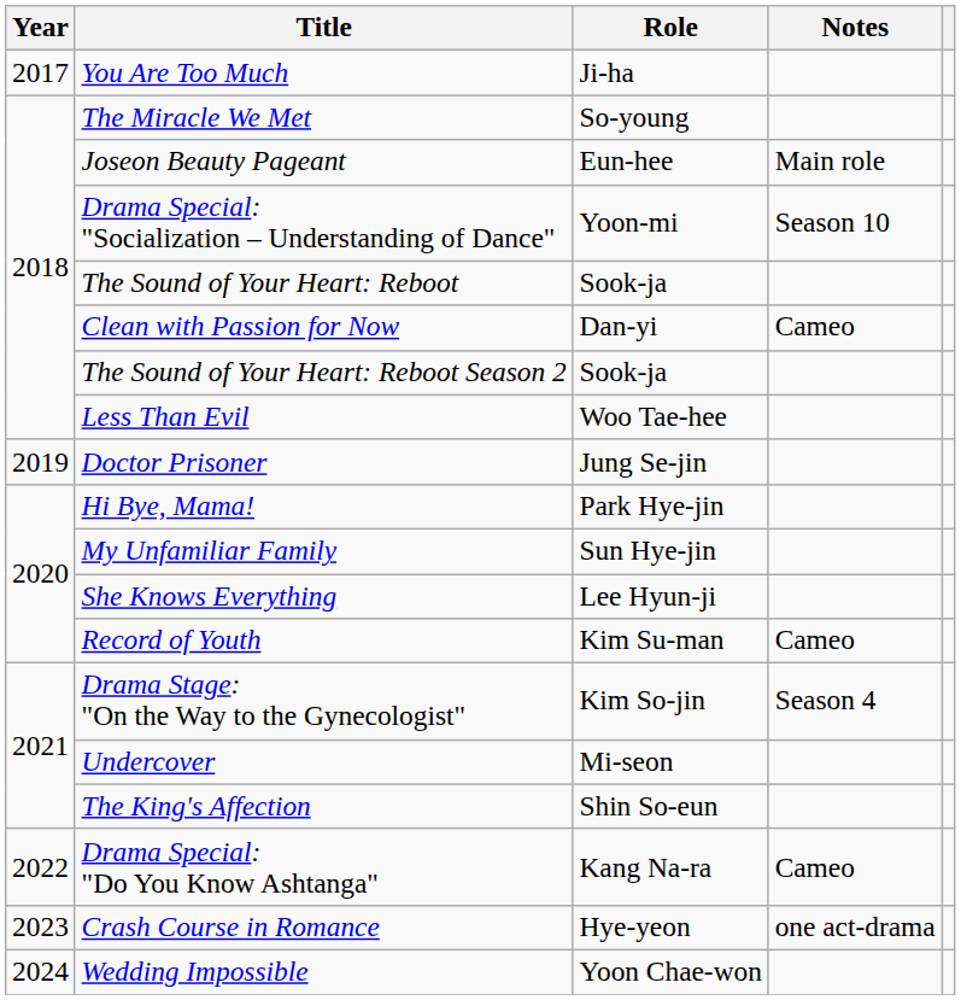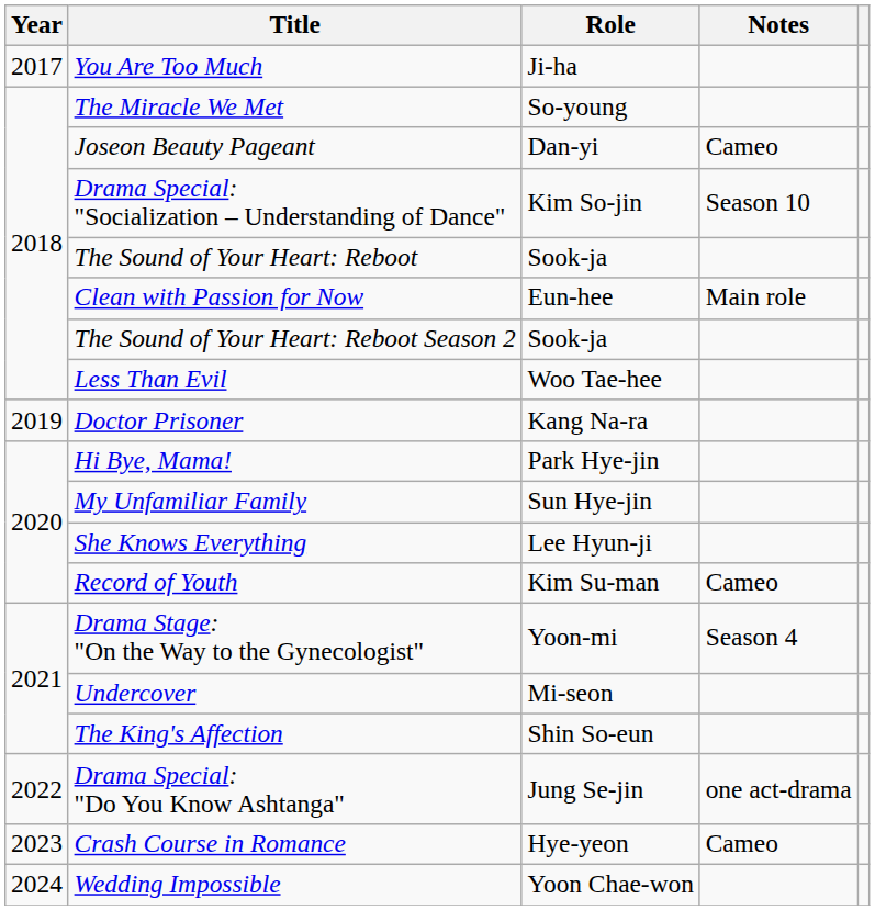Joseon Beauty Pageant | Role: Eun-hee -> Dan-yi
Joseon Beauty Pageant | Notes: Main role -> Cameo
Drama Special: "Socialization – Understanding of Dance" | Role: Yoon-mi -> Kim So-jin
Clean with Passion for Now | Role: Dan-yi -> Eun-hee
Clean with Passion for Now | Notes: Cameo -> Main role
Doctor Prisoner | Role: Jung Se-jin -> Kang Na-ra
Drama Stage: "On the Way to the Gynecologist" | Role: Kim So-jin -> Yoon-mi
Drama Special: "Do You Know Ashtanga" | Role: Kang Na-ra -> Jung Se-jin
Drama Special: "Do You Know Ashtanga" | Notes: Cameo -> one act-drama
Crash Course in Romance | Notes: one act-drama -> Cameo
